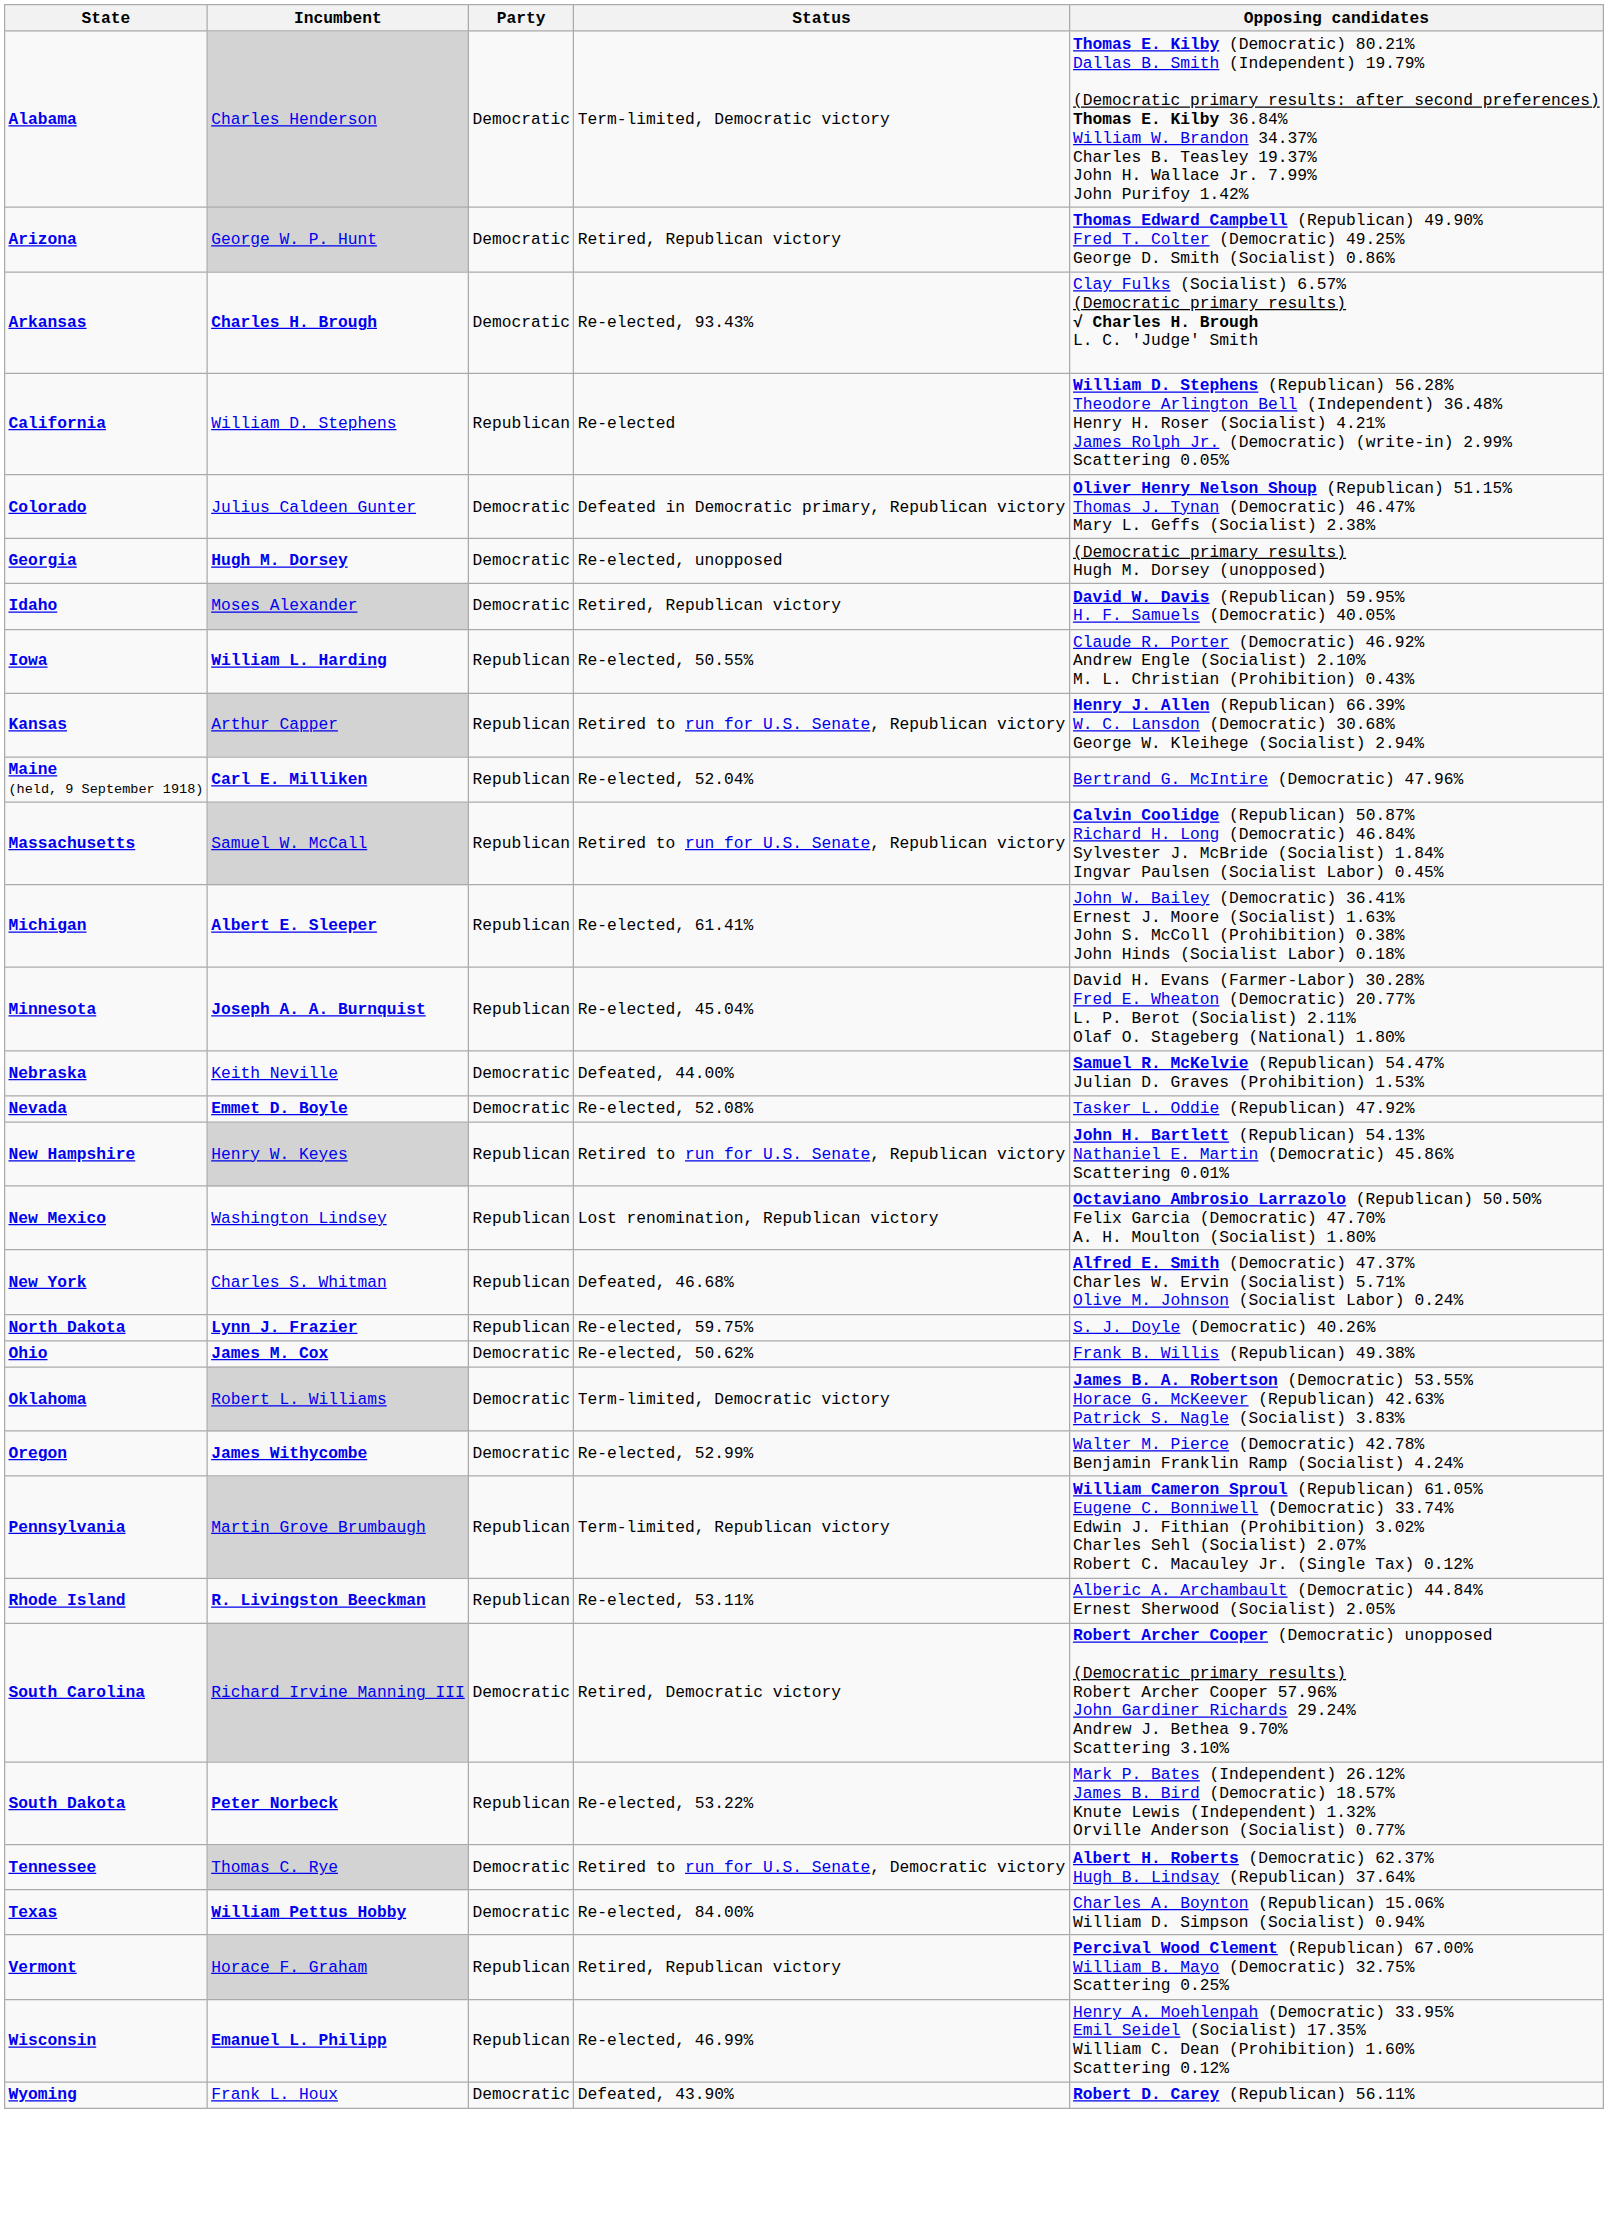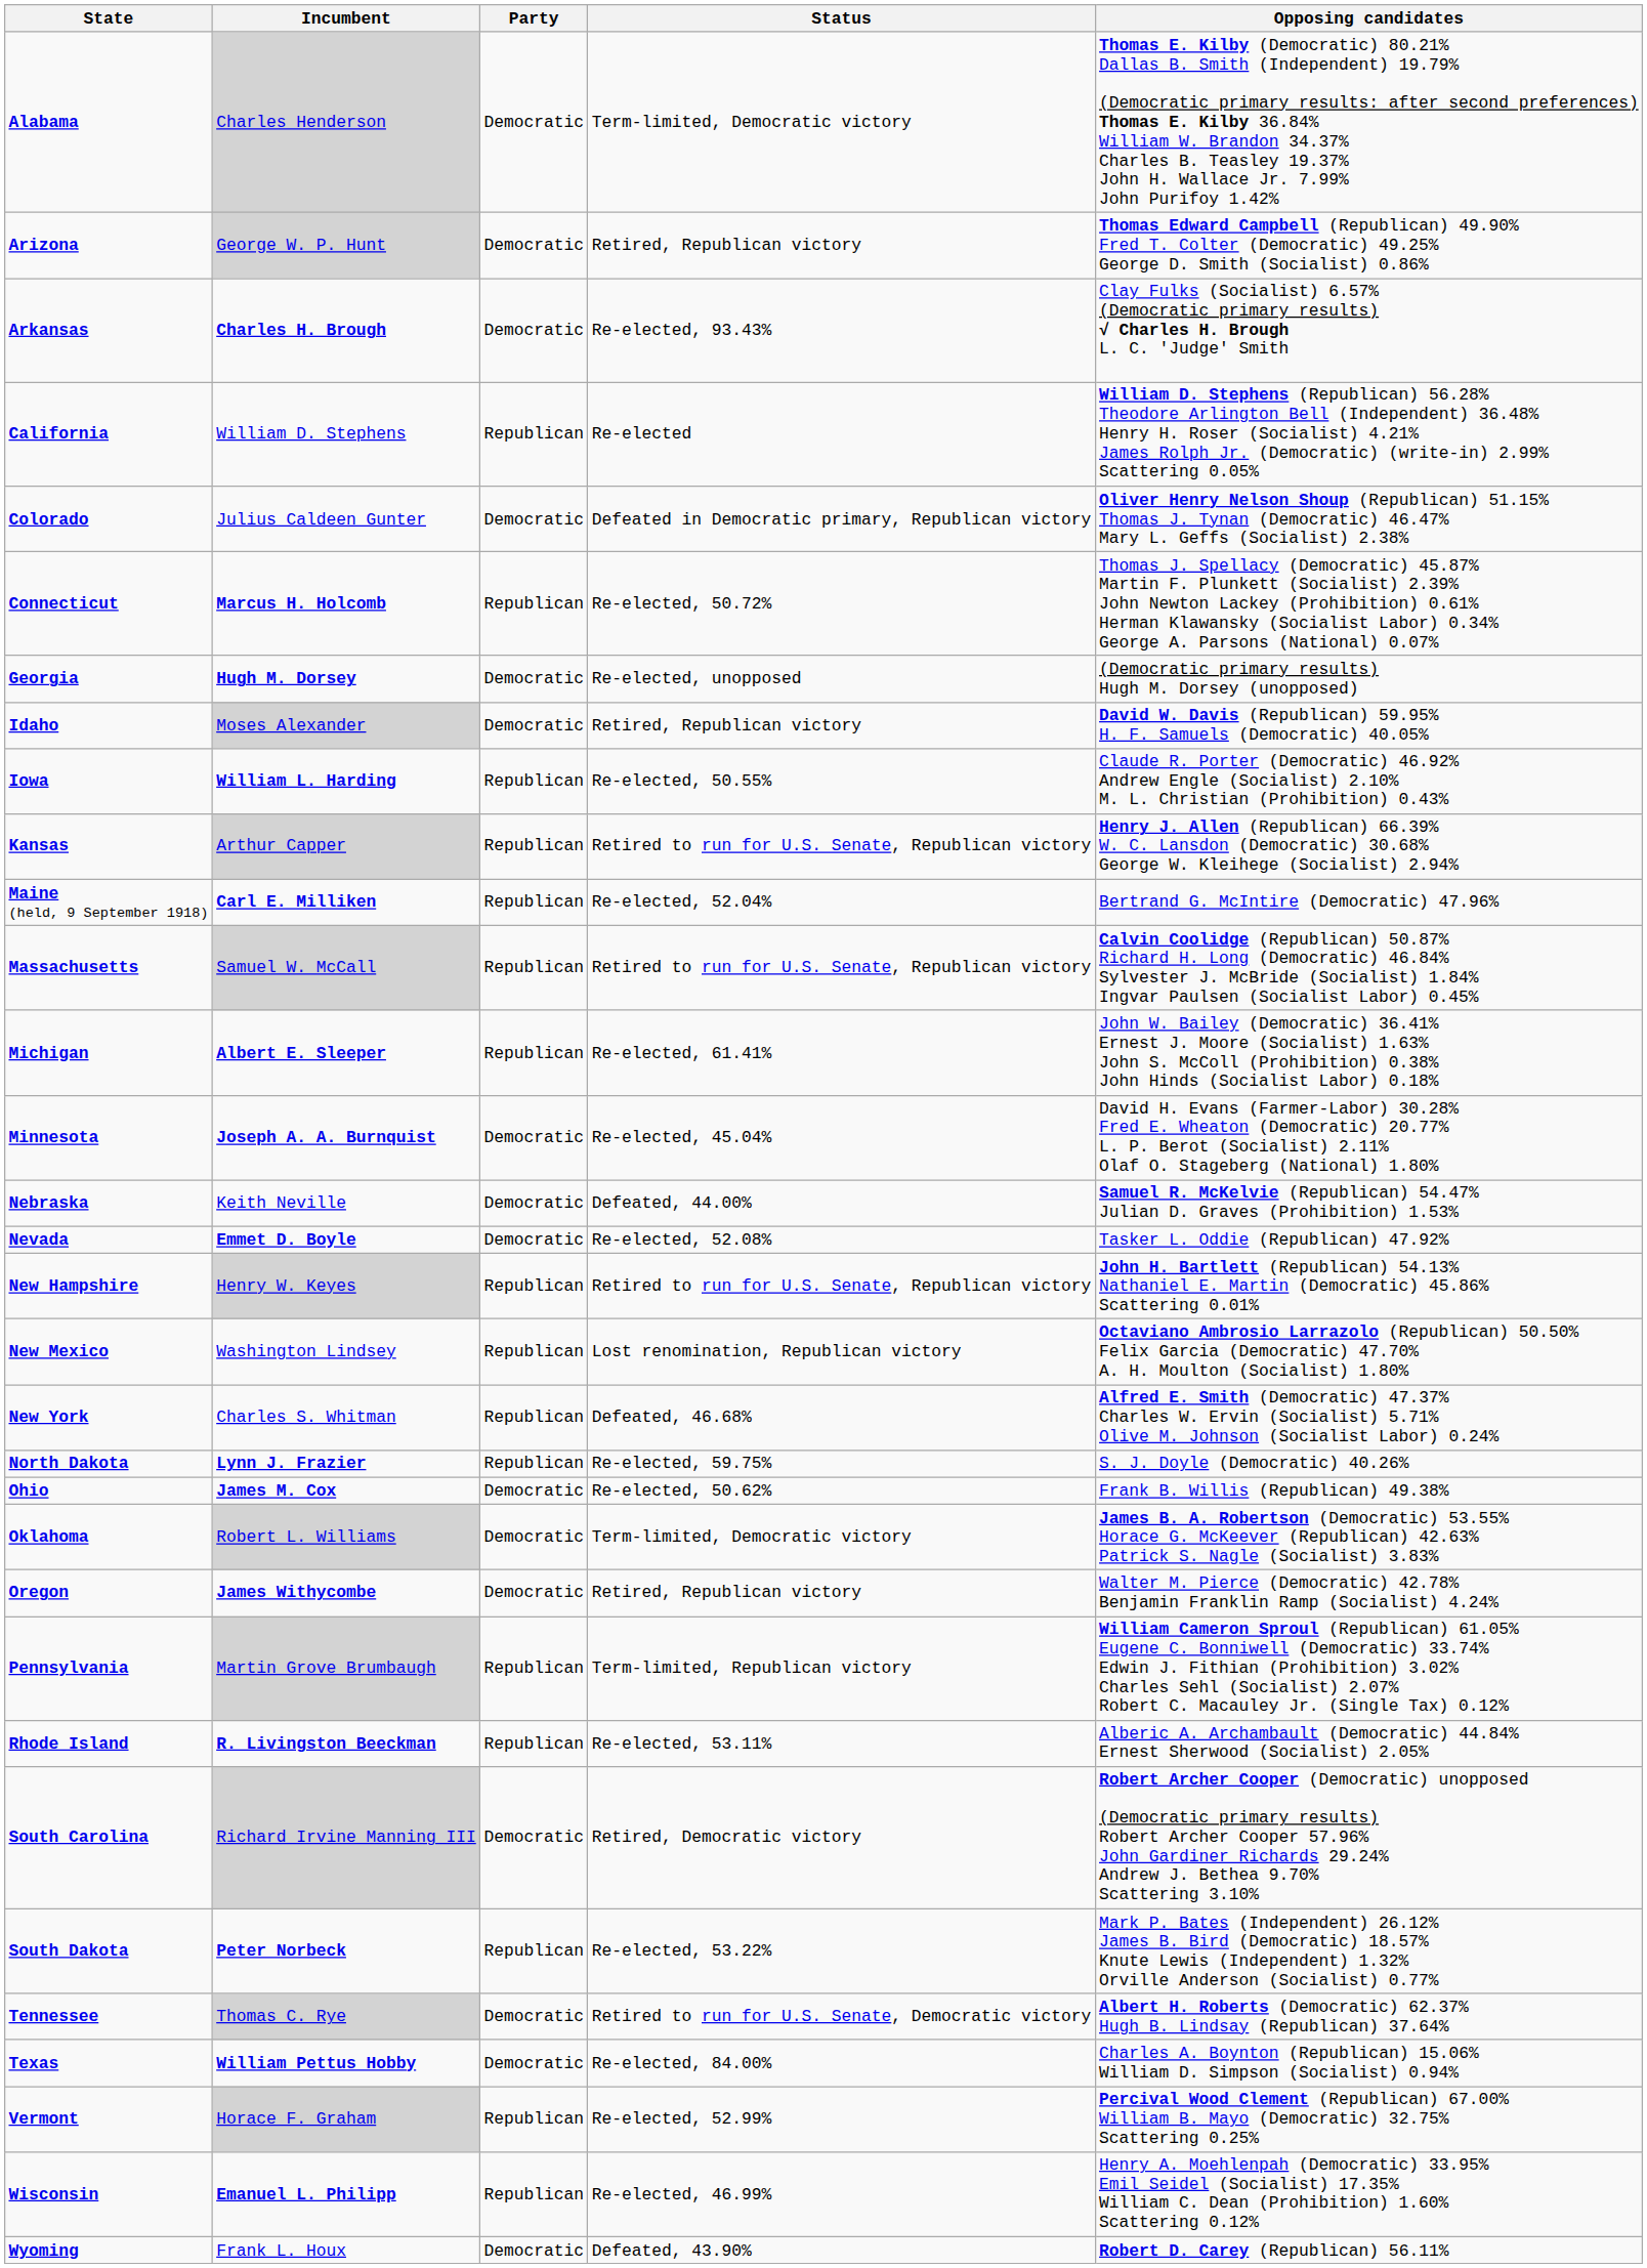+ row: Connecticut | Marcus H. Holcomb | Republican | Re-elected, 50.72% | Thomas J. Spellacy (Democratic) 45.87% Martin F. Plunkett (Socialist) 2.39% John Newton Lackey (Prohibition) 0.61% Herman Klawansky (Socialist Labor) 0.34% George A. Parsons (National) 0.07%
Minnesota | Party: Republican -> Democratic
Oregon | Status: Re-elected, 52.99% -> Retired, Republican victory
Vermont | Status: Retired, Republican victory -> Re-elected, 52.99%
